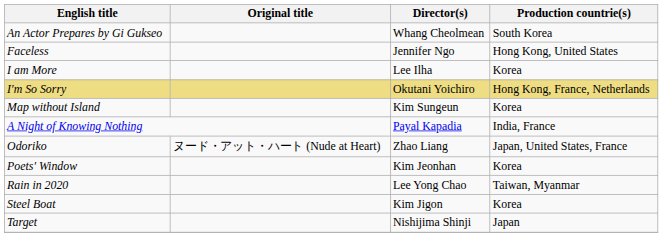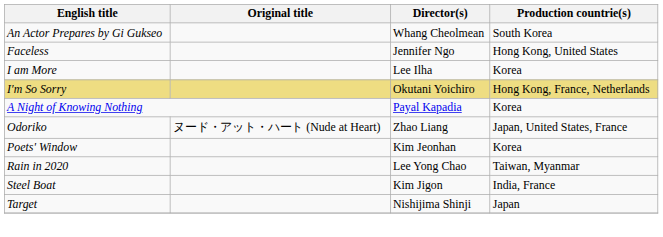- row: Map without Island | Kim Sungeun | Korea
A Night of Knowing Nothing | Production countrie(s): India, France -> Korea
Steel Boat | Production countrie(s): Korea -> India, France
